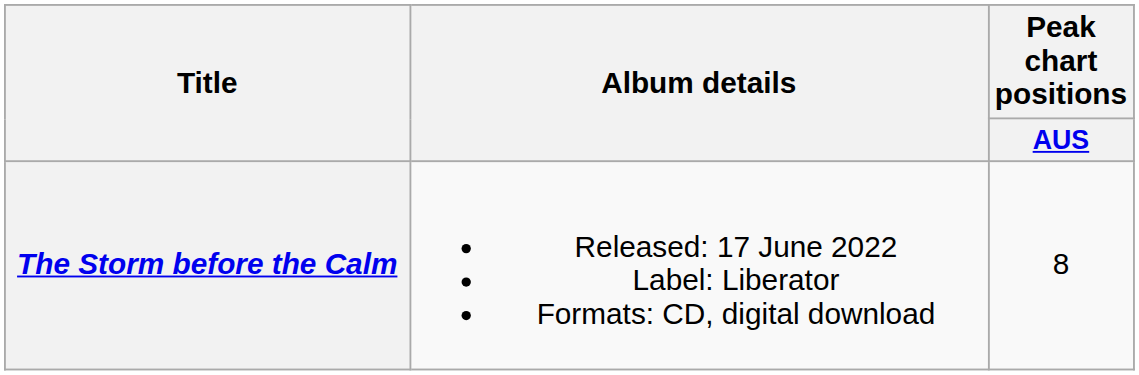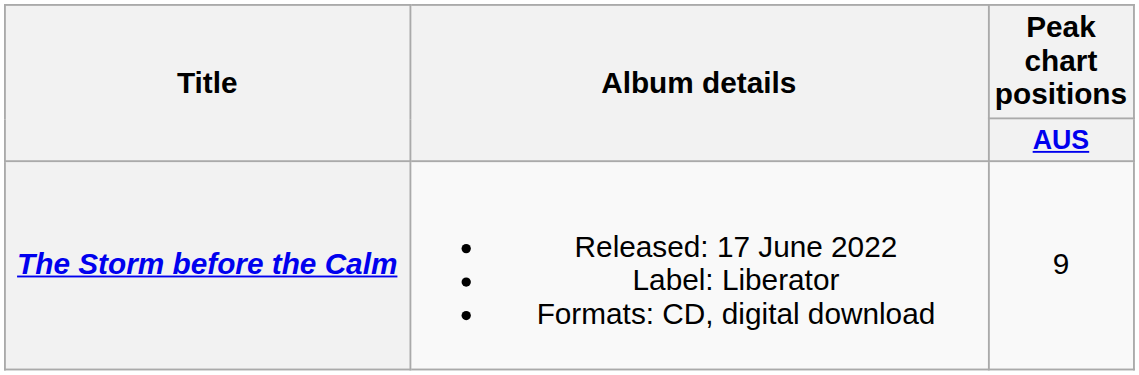The Storm before the Calm | Peak chart positions / AUS: 8 -> 9
